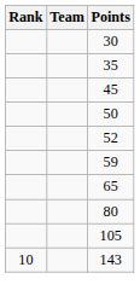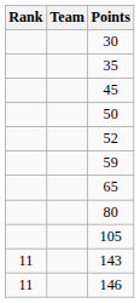143 | Rank: 10 -> 11
+ row: 11 | 146
